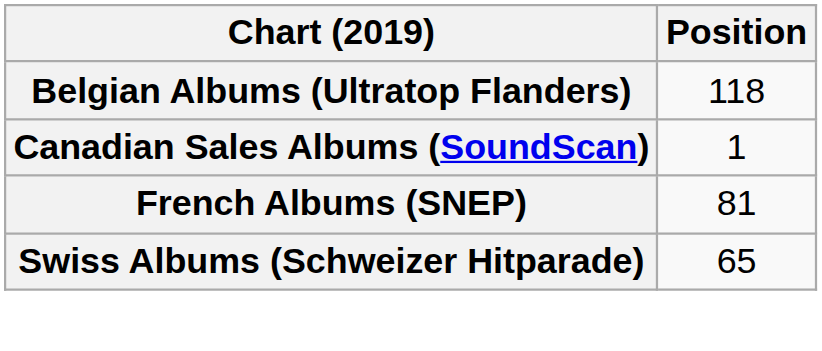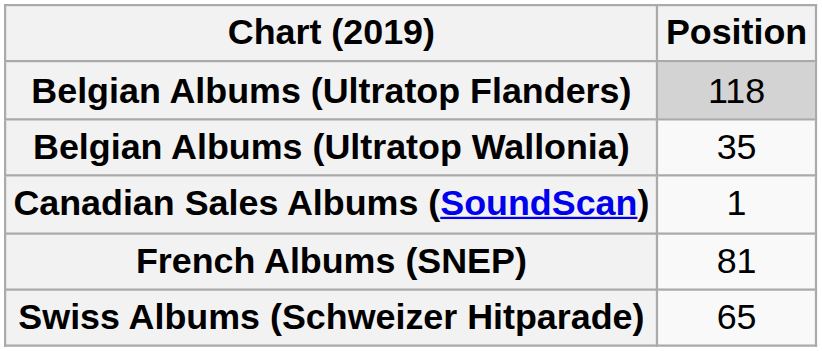Belgian Albums (Ultratop Flanders) | Position: no background -> lightgrey background
+ row: Belgian Albums (Ultratop Wallonia) | 35
